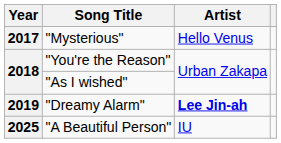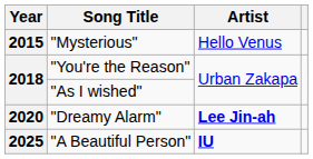"Mysterious" | Year: 2017 -> 2015
"Dreamy Alarm" | Year: 2019 -> 2020
"A Beautiful Person" | Artist: normal -> bold
